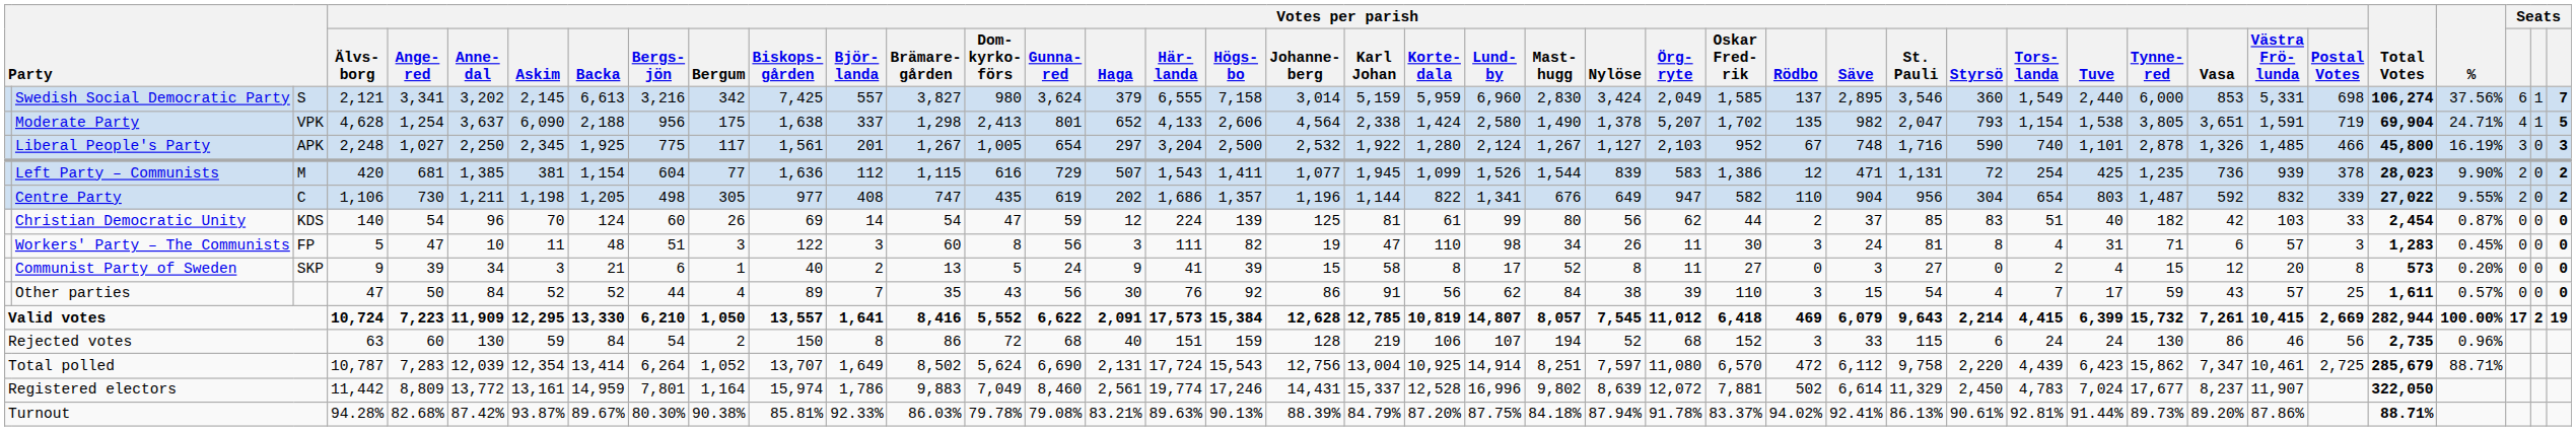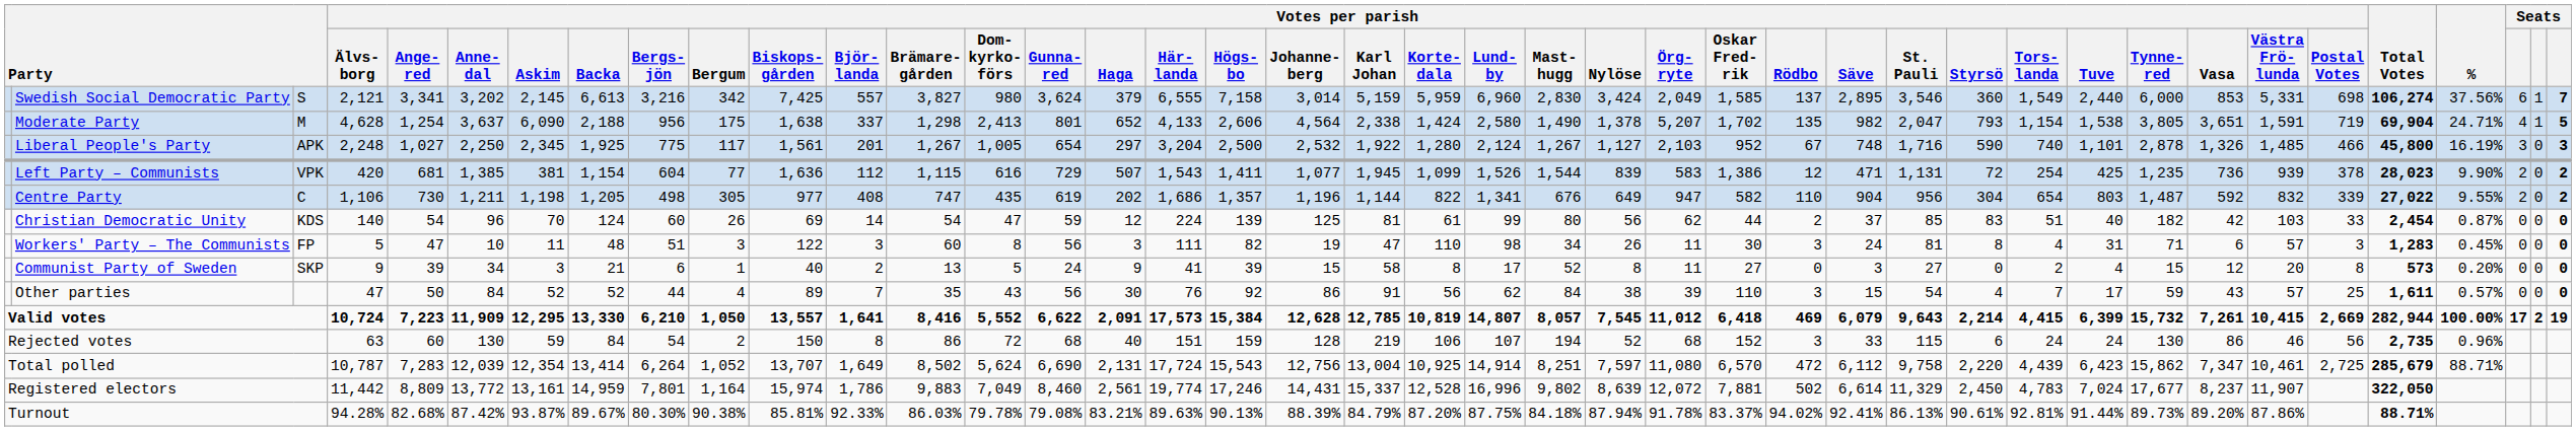Moderate Party | column 3: VPK -> M
Left Party – Communists | column 3: M -> VPK
